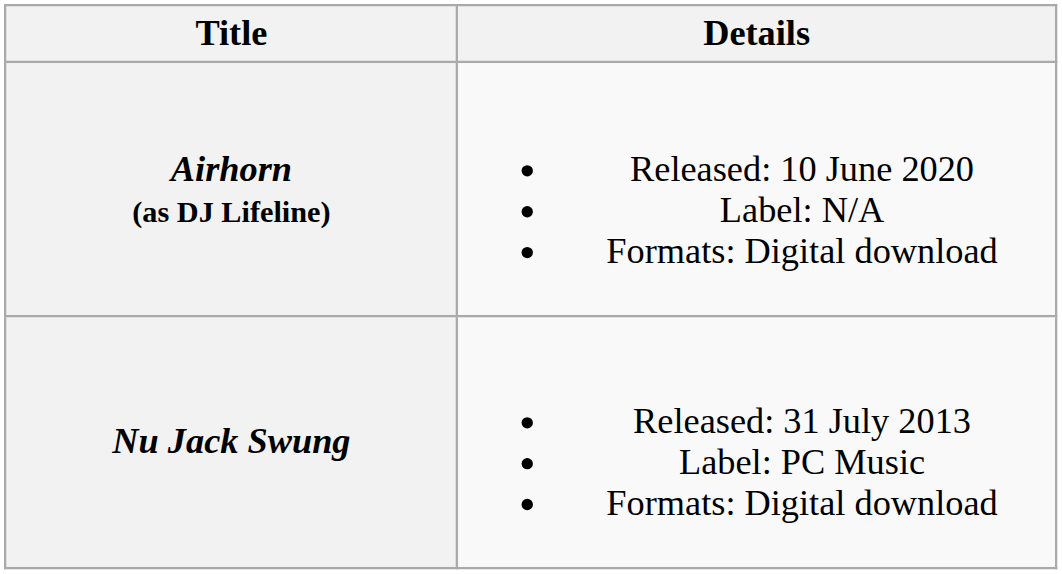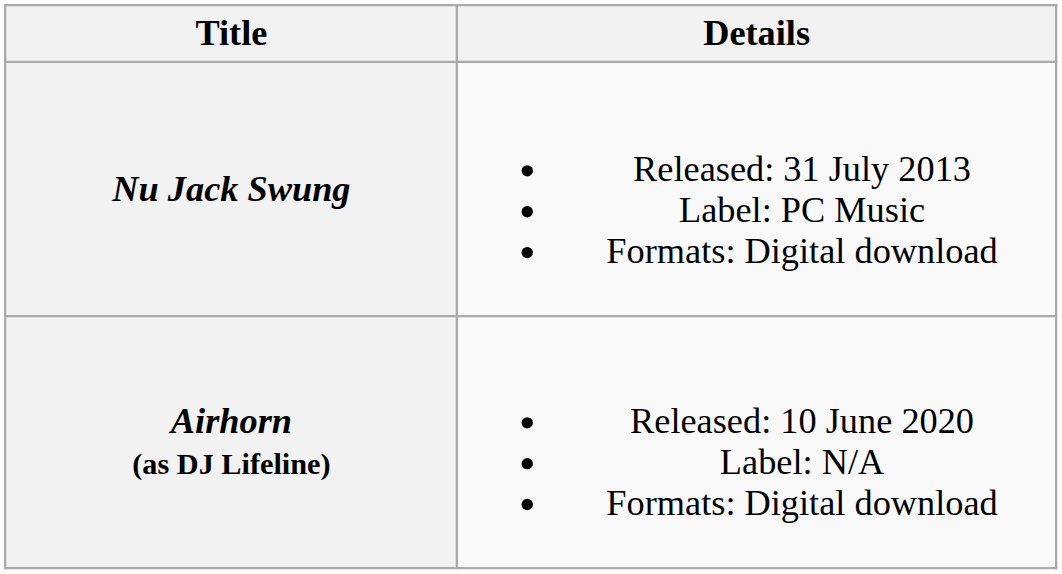rows swapped: Nu Jack Swung <-> Airhorn (as DJ Lifeline)
